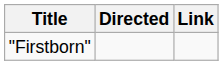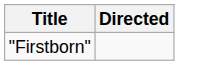- column: Link
